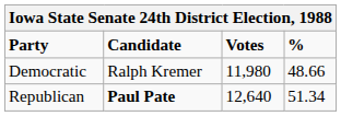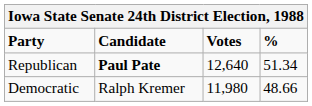rows swapped: Republican <-> Democratic
